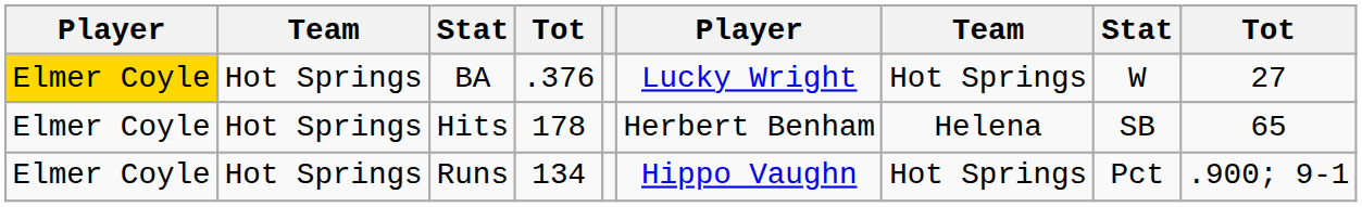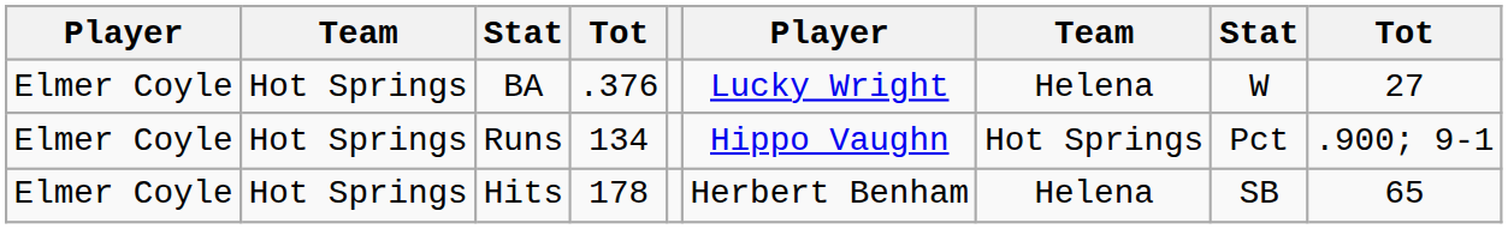BA | column 1: gold background -> no background
BA | column 7: Hot Springs -> Helena
rows swapped: Runs <-> Hits
